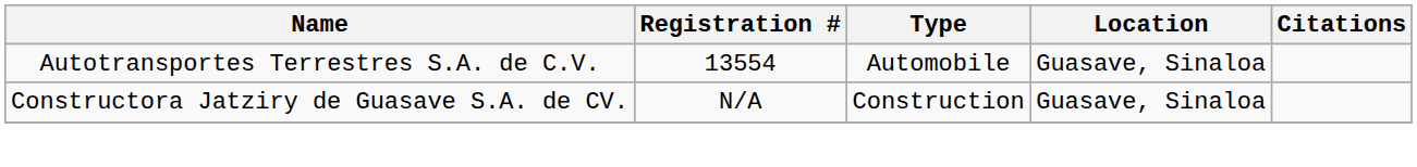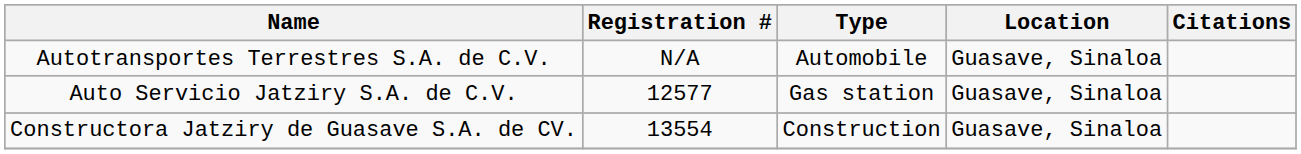Autotransportes Terrestres S.A. de C.V. | Registration #: 13554 -> N/A
+ row: Auto Servicio Jatziry S.A. de C.V. | 12577 | Gas station | Guasave, Sinaloa
Constructora Jatziry de Guasave S.A. de CV. | Registration #: N/A -> 13554
